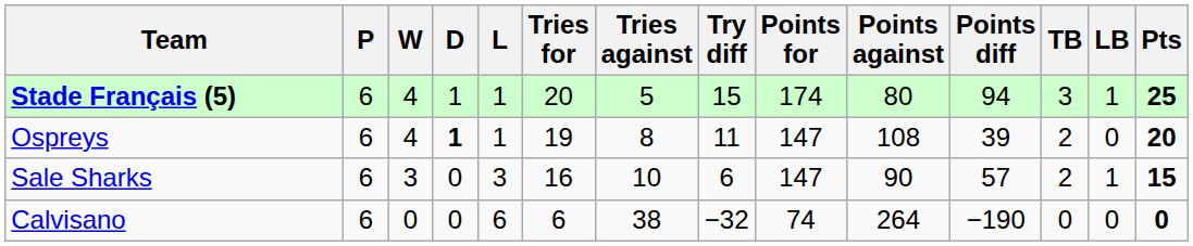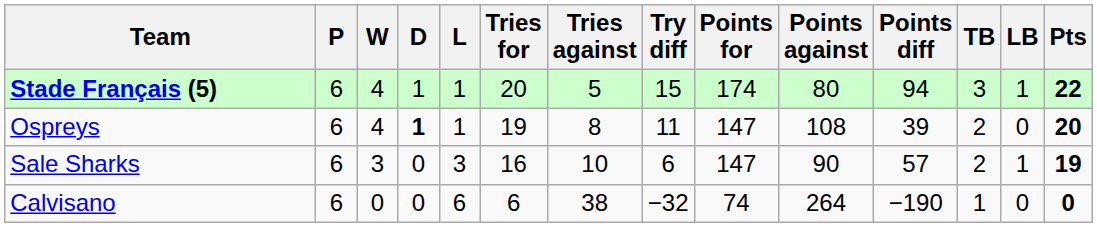Stade Français (5) | Pts: 25 -> 22
Sale Sharks | Pts: 15 -> 19
Calvisano | TB: 0 -> 1
